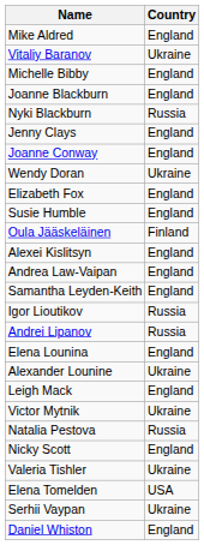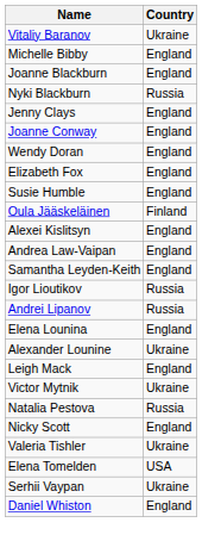- row: Mike Aldred | England
Wendy Doran | Country: Ukraine -> England
